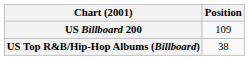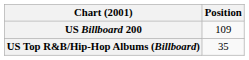US Top R&B/Hip-Hop Albums (Billboard) | Position: 38 -> 35
